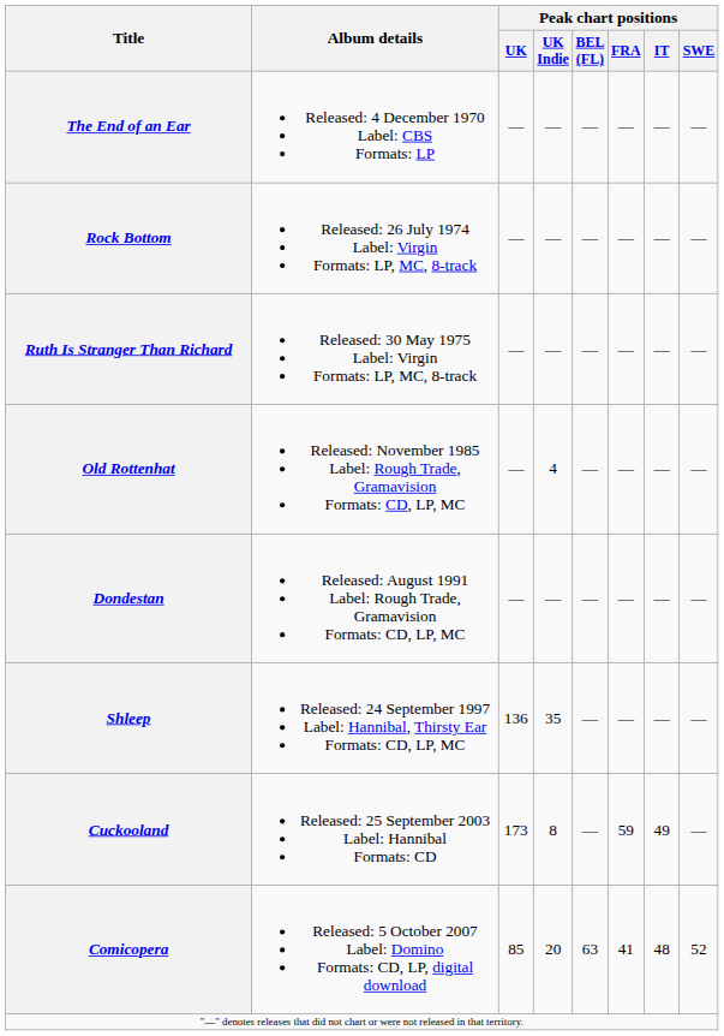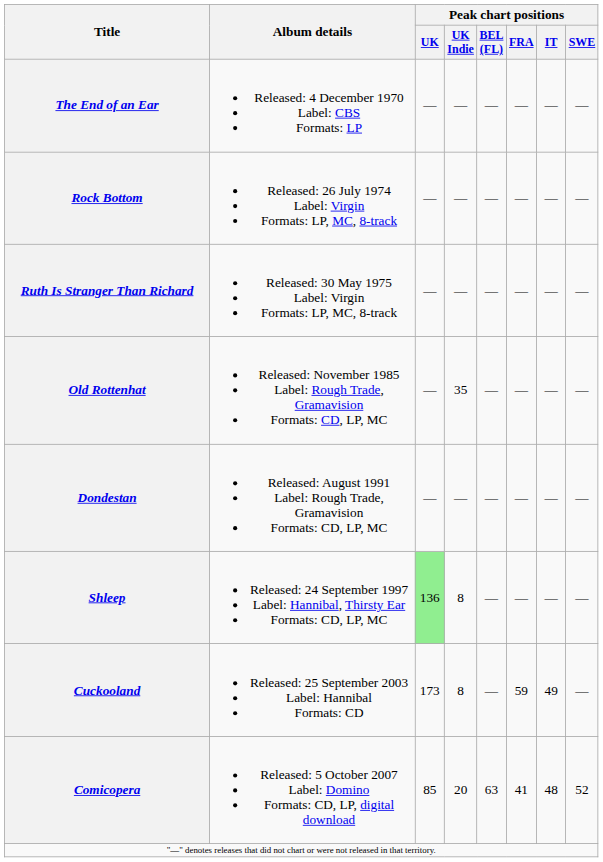Old Rottenhat | Peak chart positions / UK Indie: 4 -> 35
Shleep | Peak chart positions / UK: no background -> lightgreen background
Shleep | Peak chart positions / UK Indie: 35 -> 8
